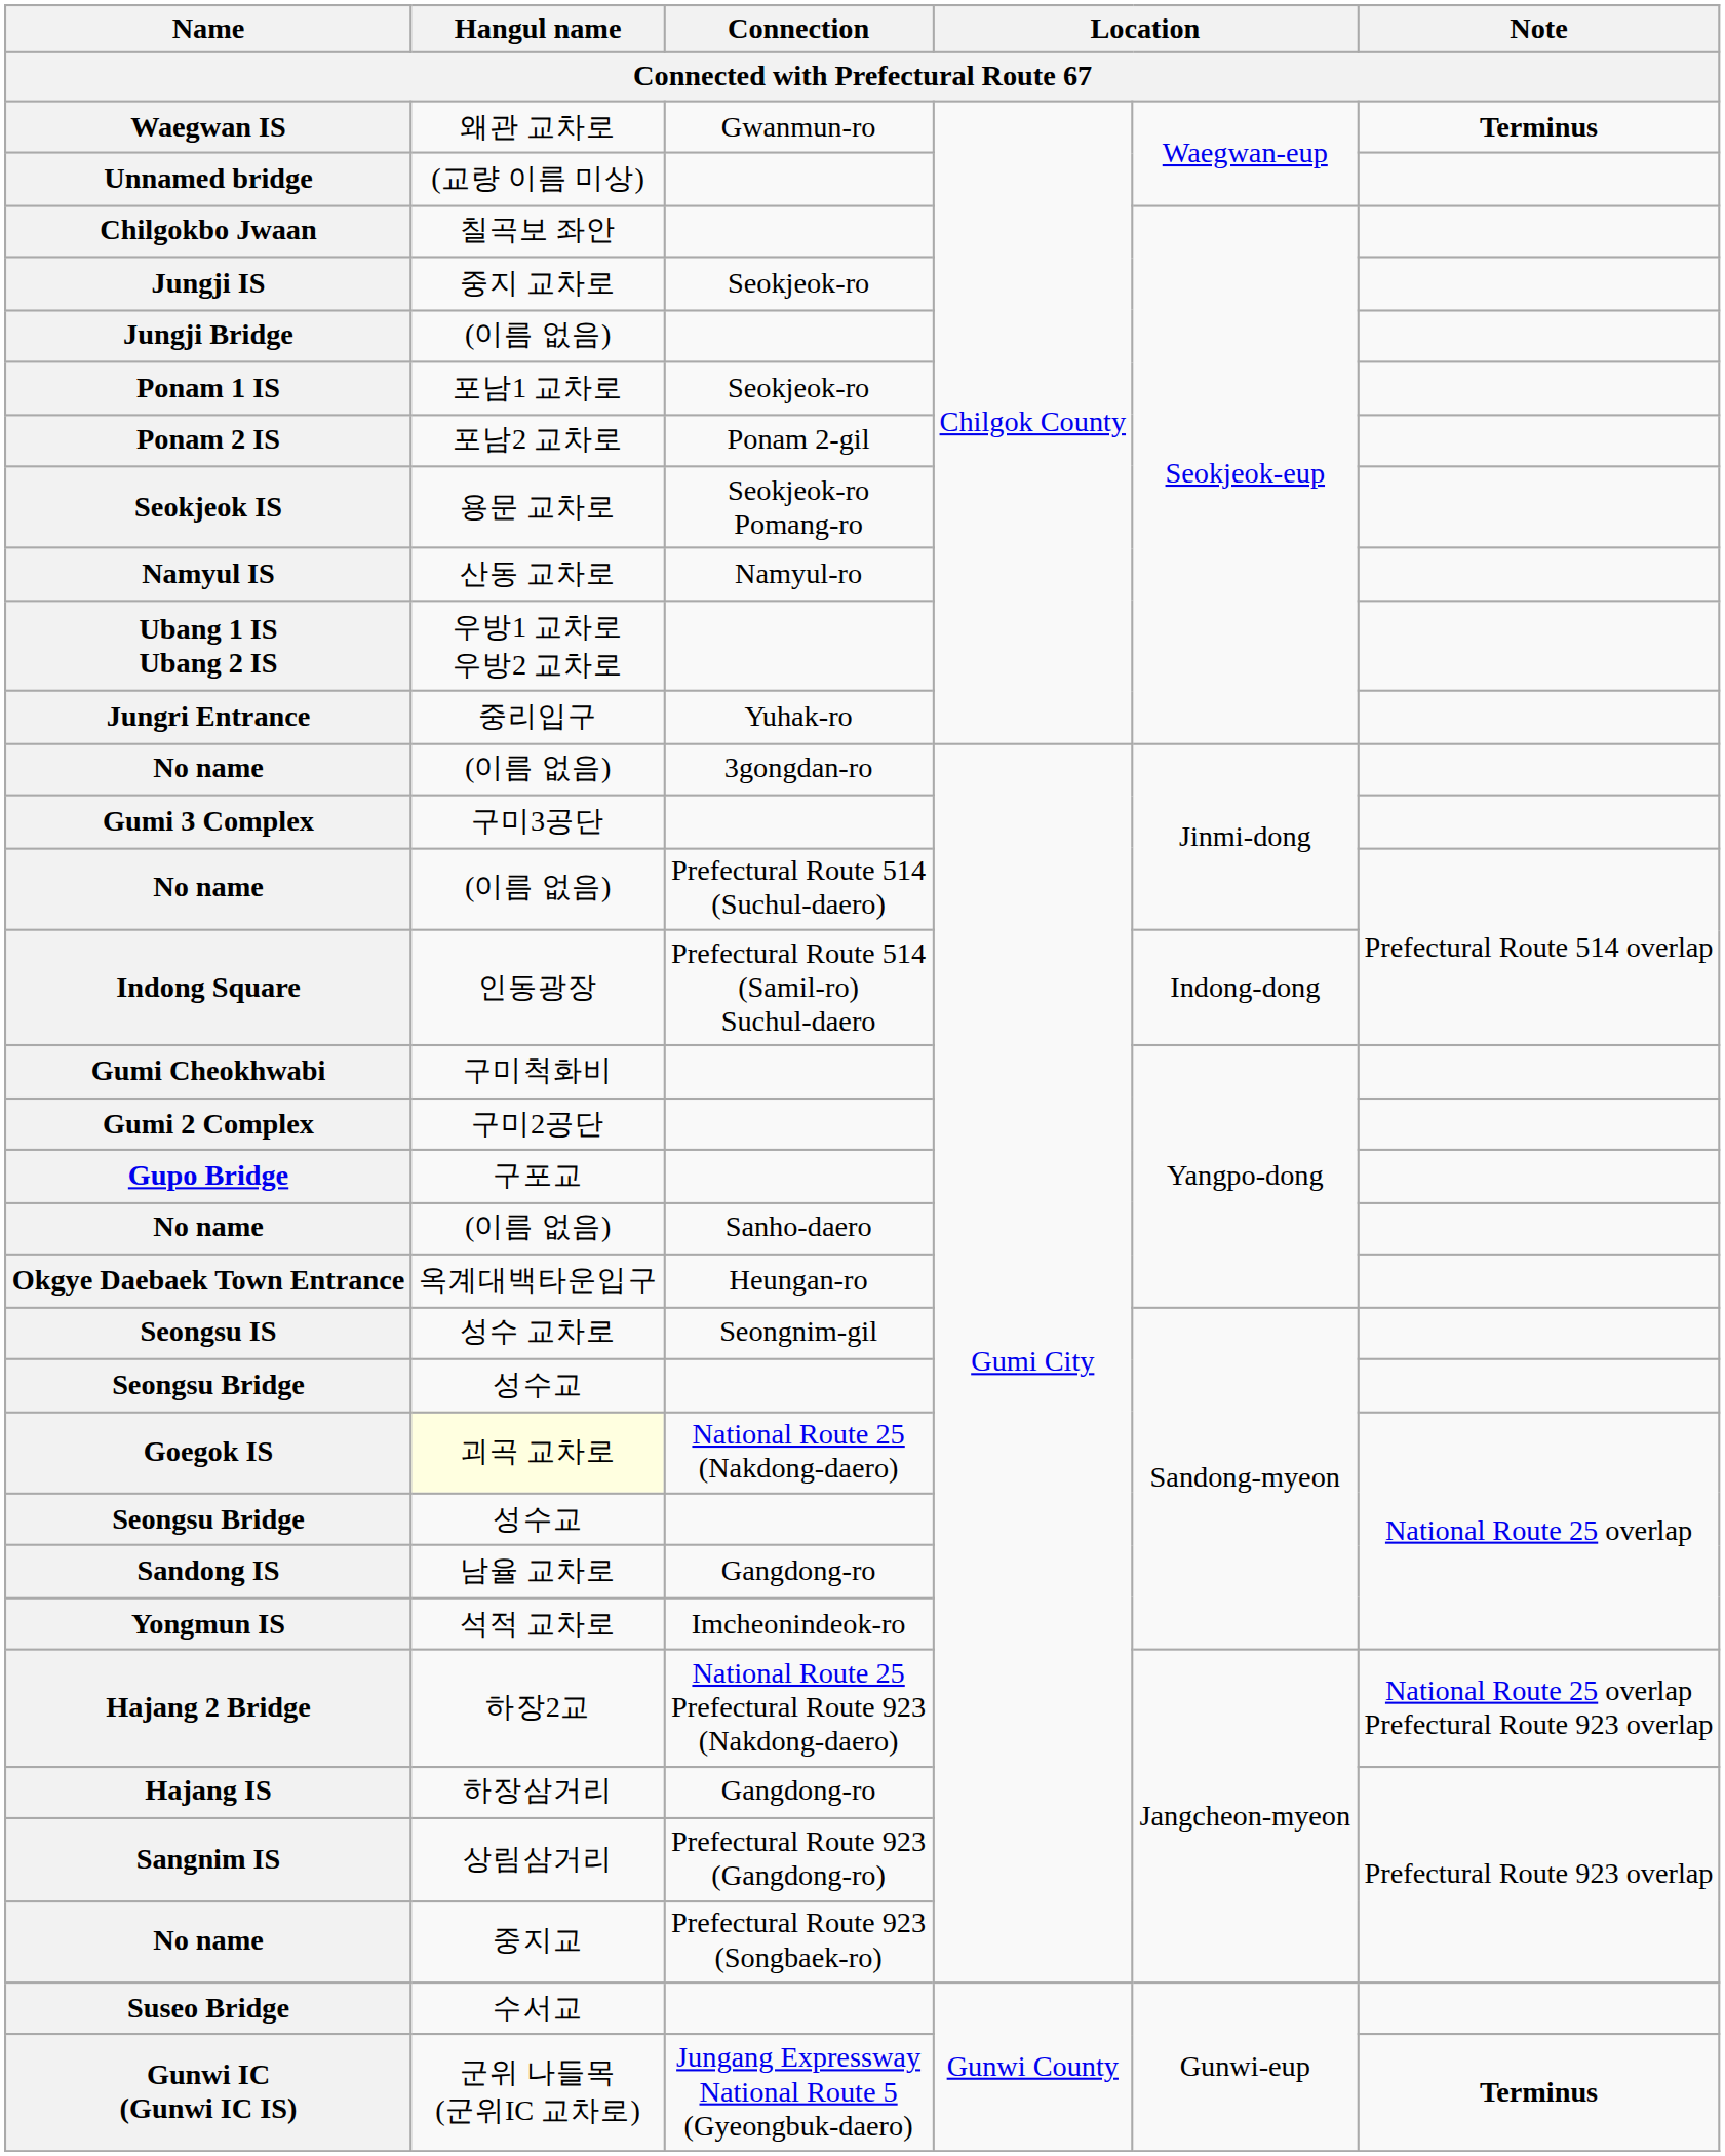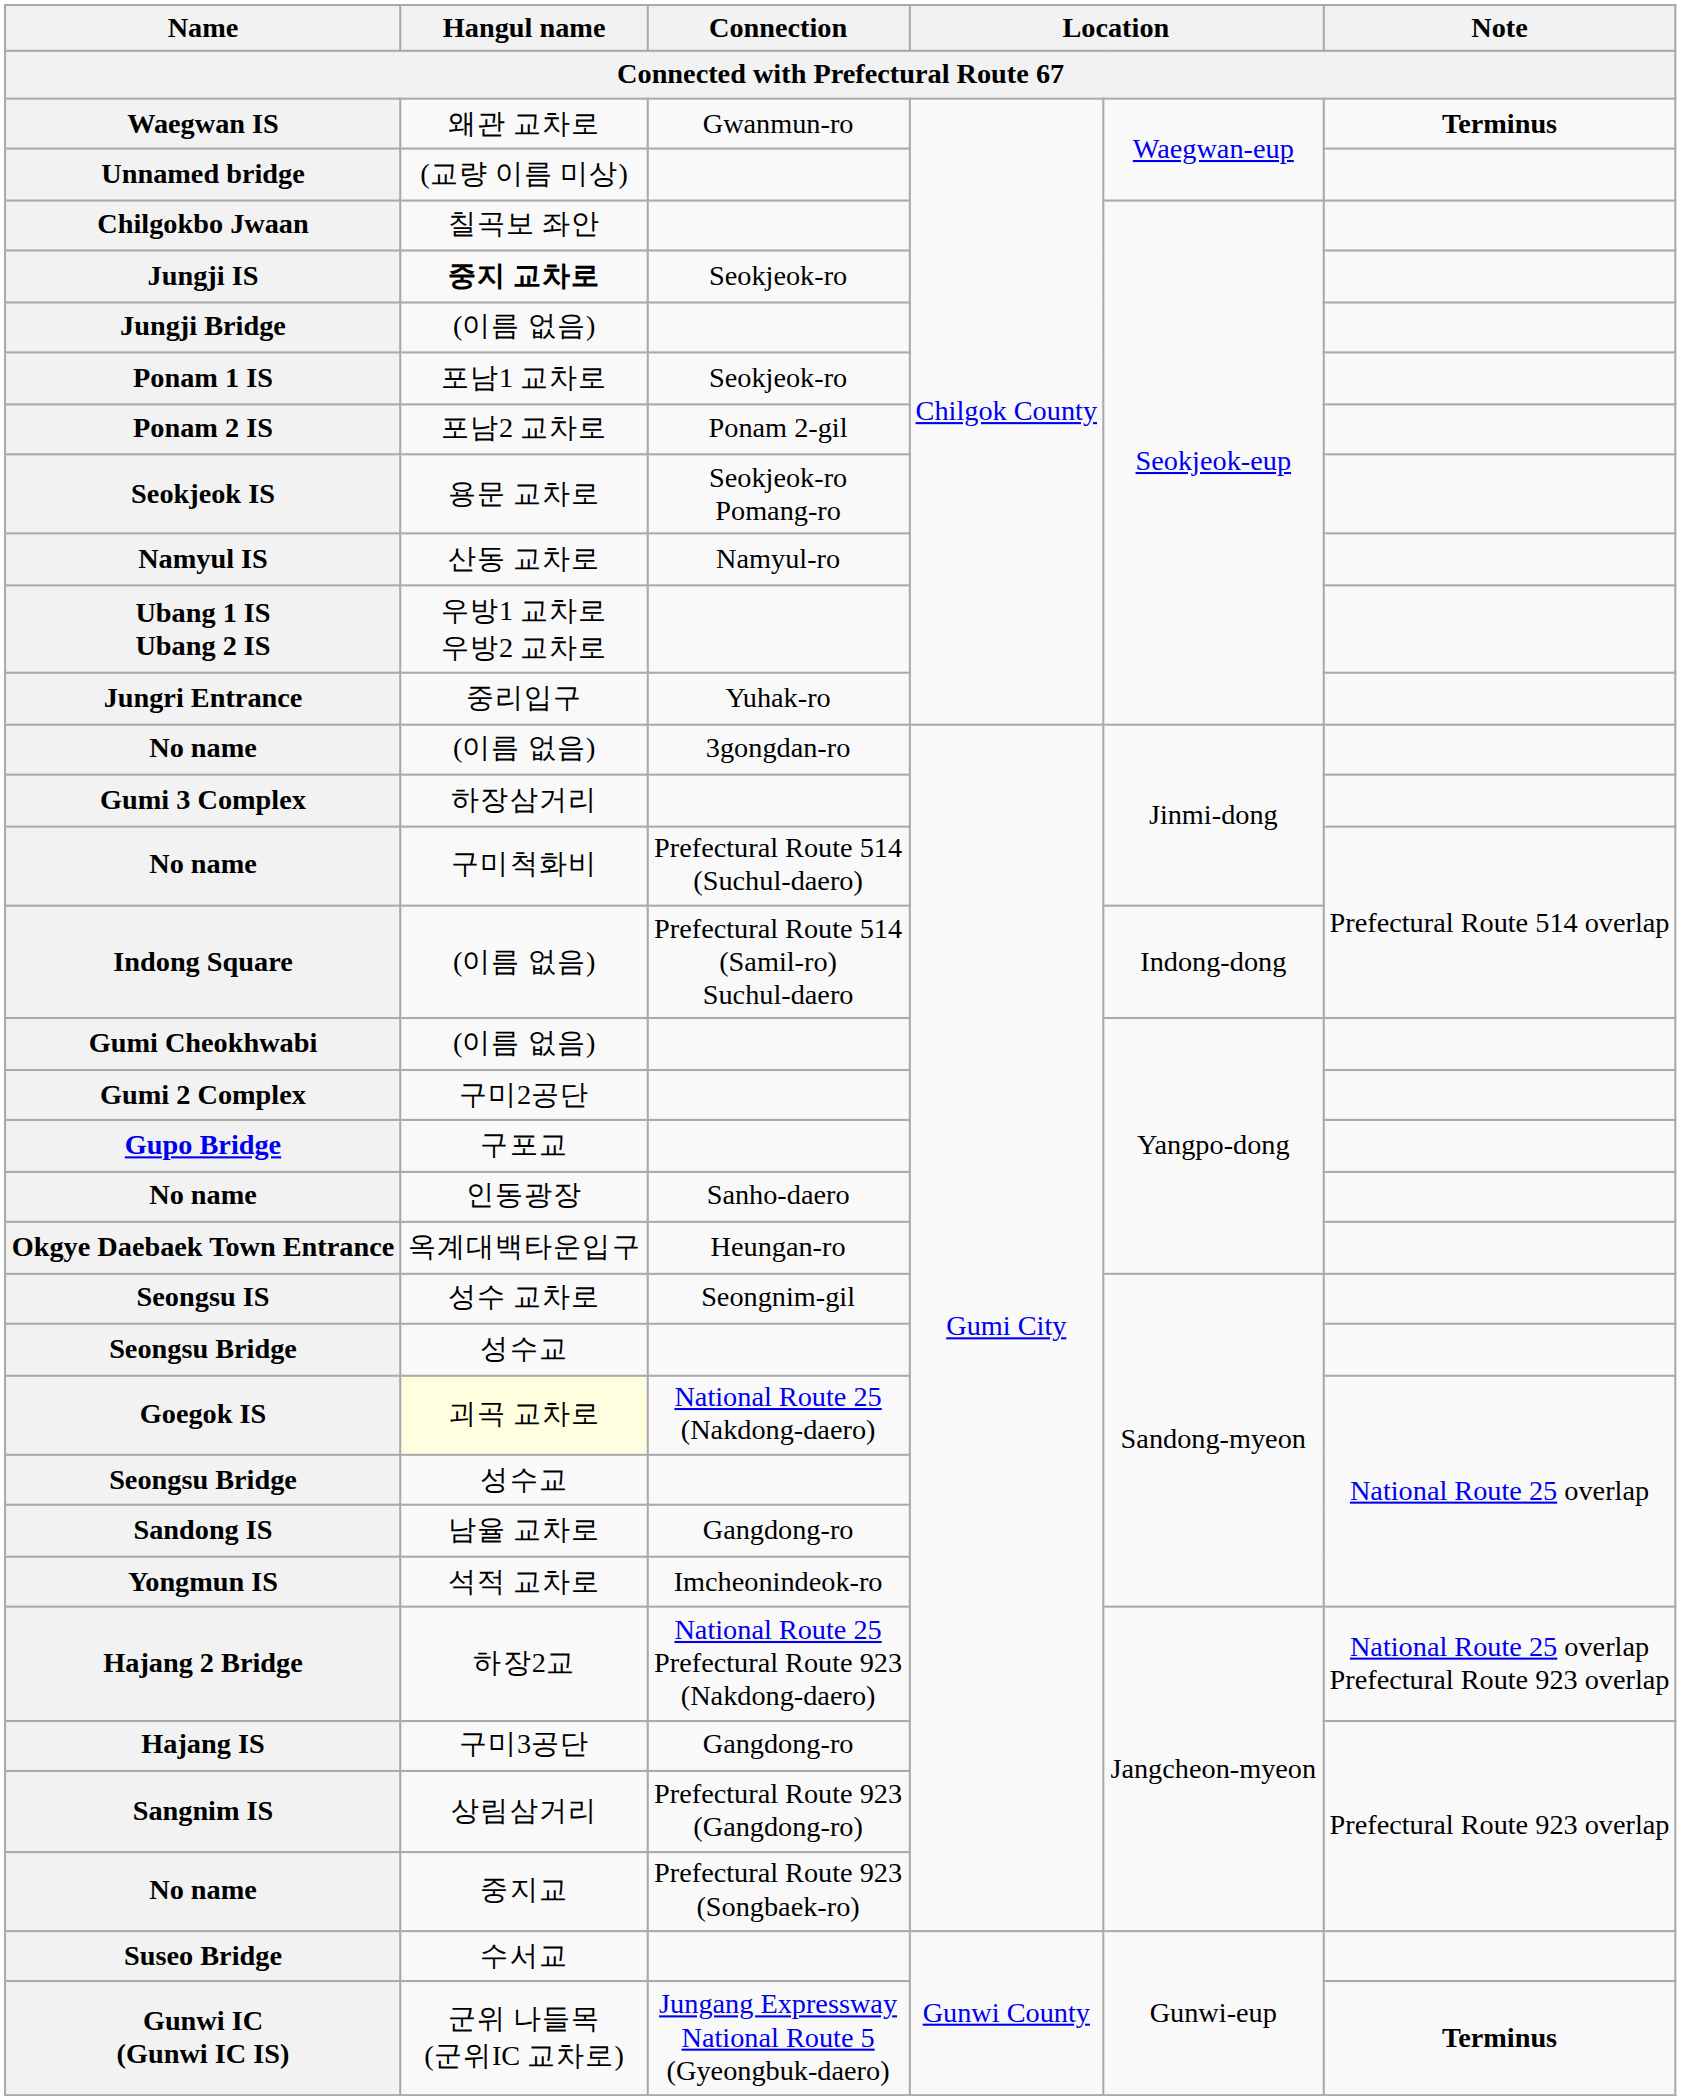Jungji IS | Hangul name: normal -> bold
Gumi 3 Complex | Hangul name: 구미3공단 -> 하장삼거리
No name / Prefectural Route 514 (Suchul-daero) | Hangul name: (이름 없음) -> 구미척화비
Indong Square | Hangul name: 인동광장 -> (이름 없음)
Gumi Cheokhwabi | Hangul name: 구미척화비 -> (이름 없음)
No name / Sanho-daero | Hangul name: (이름 없음) -> 인동광장
Hajang IS | Hangul name: 하장삼거리 -> 구미3공단
